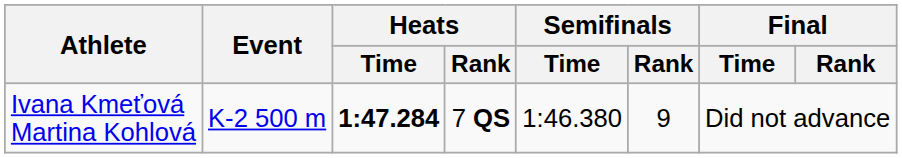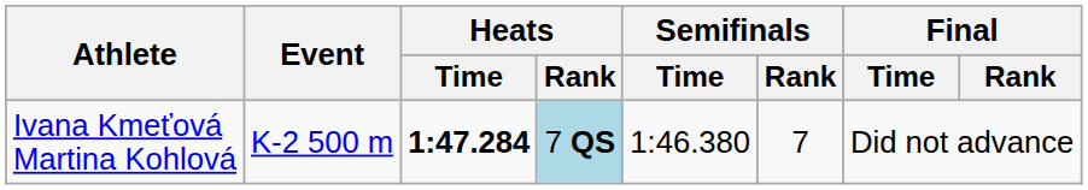Ivana Kmeťová Martina Kohlová | Heats / Rank: no background -> lightblue background
Ivana Kmeťová Martina Kohlová | Semifinals / Rank: 9 -> 7
